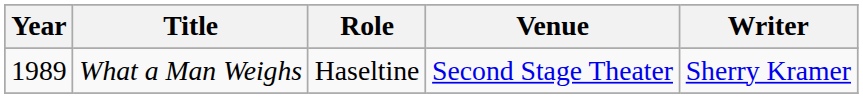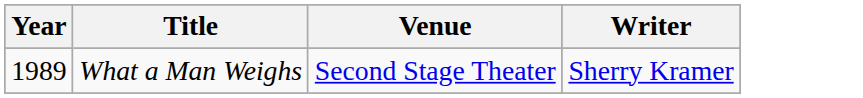- column: Role | Haseltine
